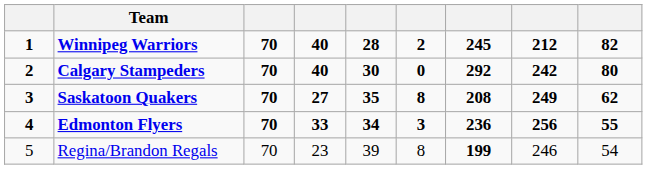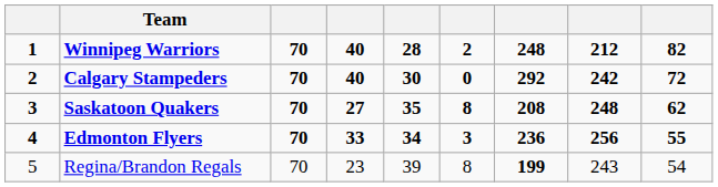Winnipeg Warriors | column 7: 245 -> 248
Calgary Stampeders | column 9: 80 -> 72
Saskatoon Quakers | column 8: 249 -> 248
Regina/Brandon Regals | column 8: 246 -> 243
